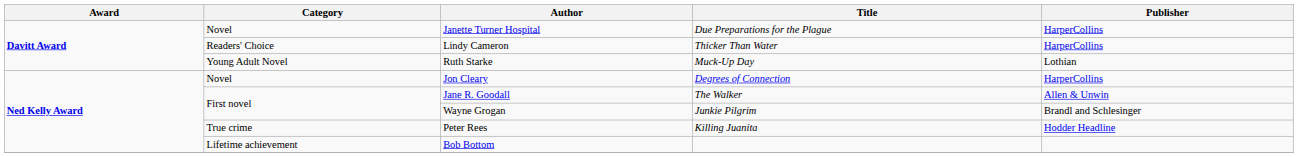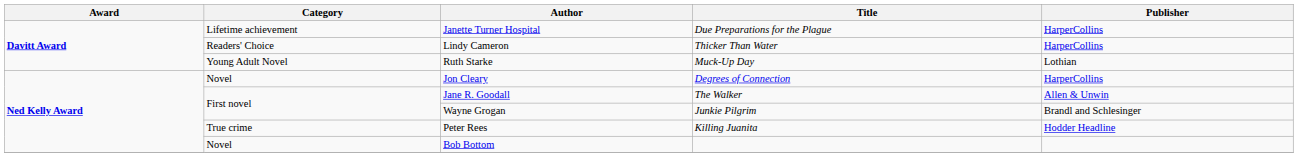Janette Turner Hospital | Category: Novel -> Lifetime achievement
Bob Bottom | Category: Lifetime achievement -> Novel
